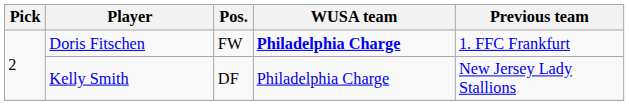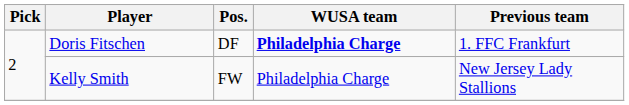Doris Fitschen | Pos.: FW -> DF
Kelly Smith | Pos.: DF -> FW
